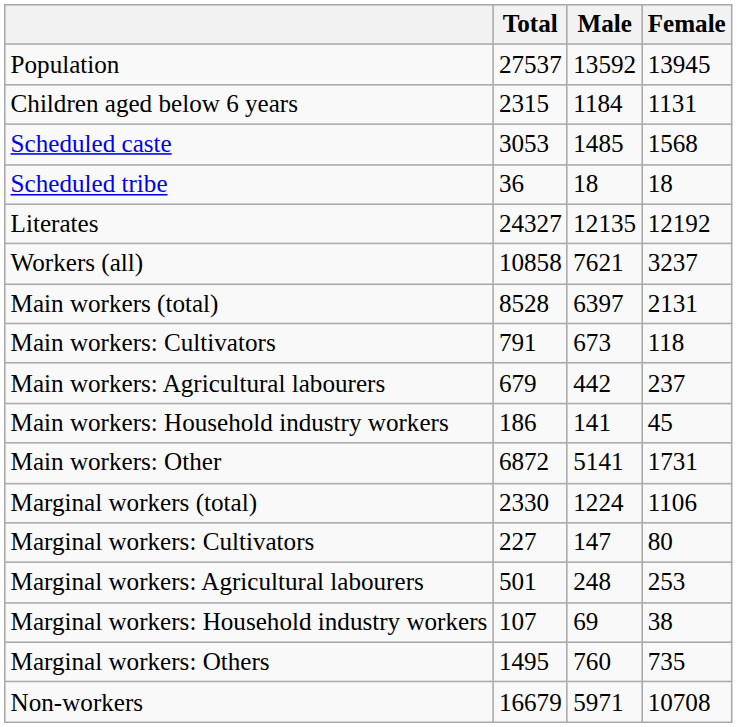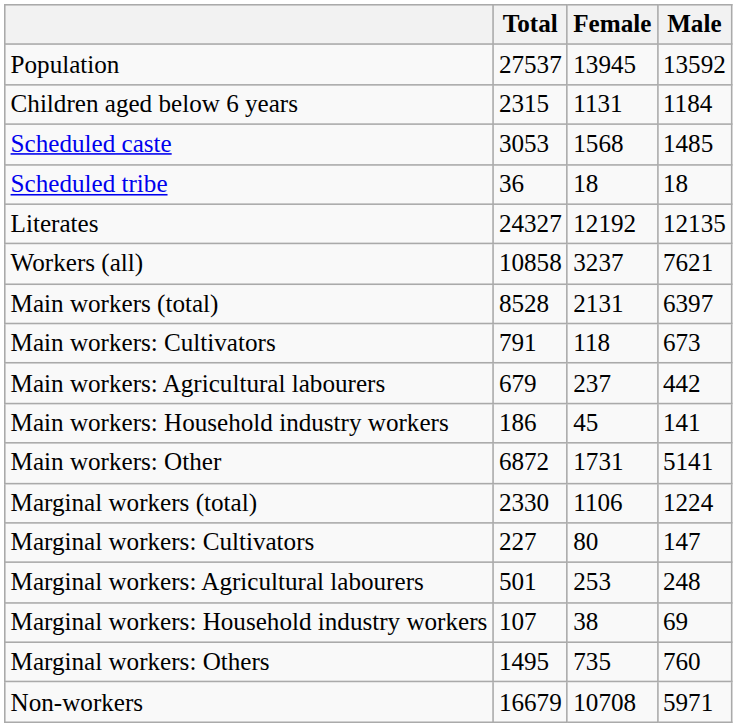columns swapped: Male <-> Female
